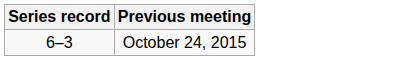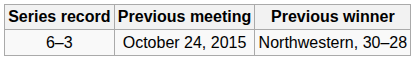+ column: Previous winner | Northwestern, 30–28
